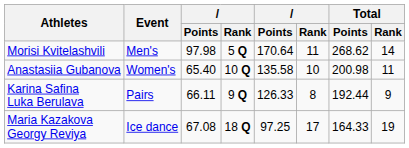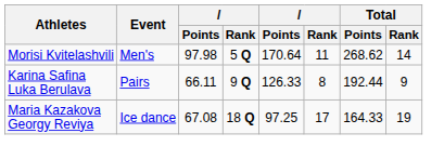- row: Anastasiia Gubanova | Women's | 65.40 | 10 Q | 135.58 | 10 | 200.98 | 11
